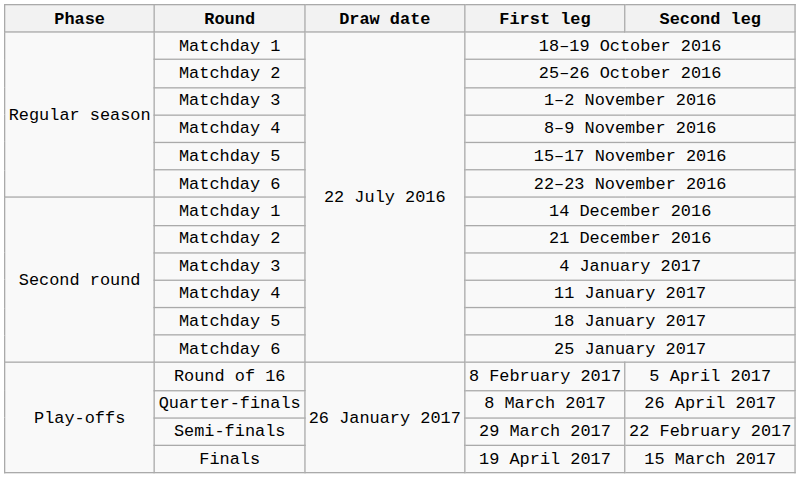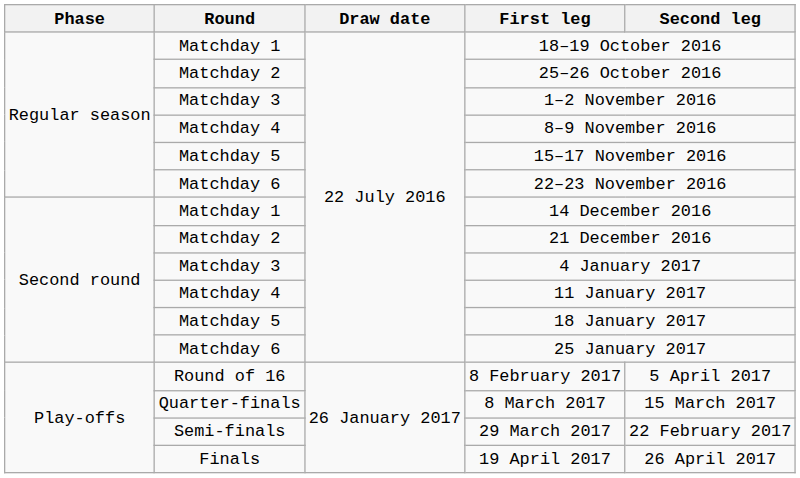8 March 2017 | Second leg: 26 April 2017 -> 15 March 2017
19 April 2017 | Second leg: 15 March 2017 -> 26 April 2017
